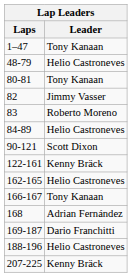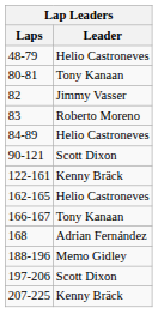- row: 1–47 | Tony Kanaan
- row: 169-187 | Dario Franchitti
188-196 | Leader: Helio Castroneves -> Memo Gidley
+ row: 197-206 | Scott Dixon
